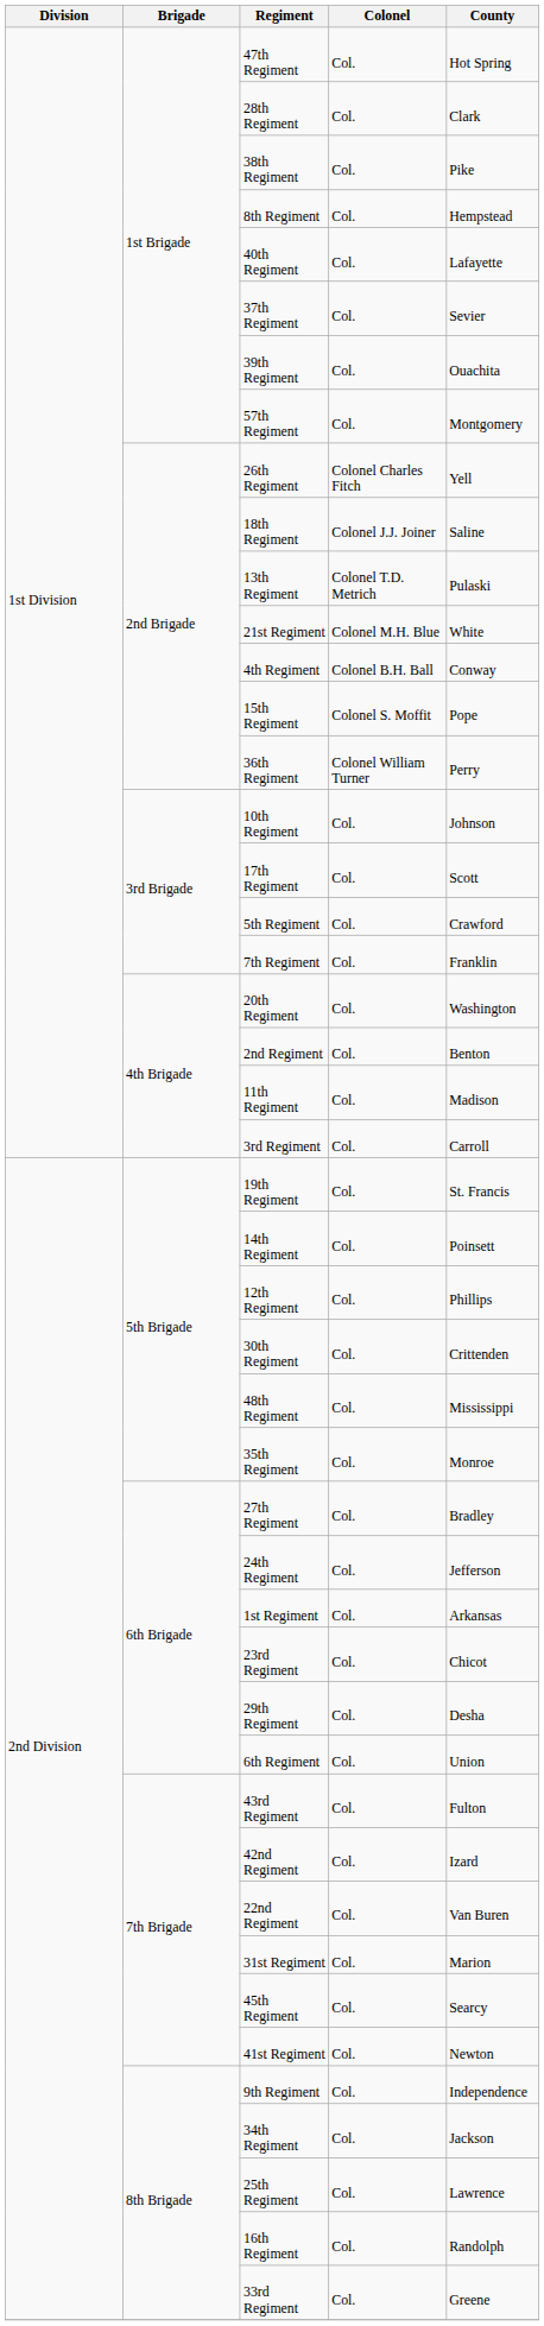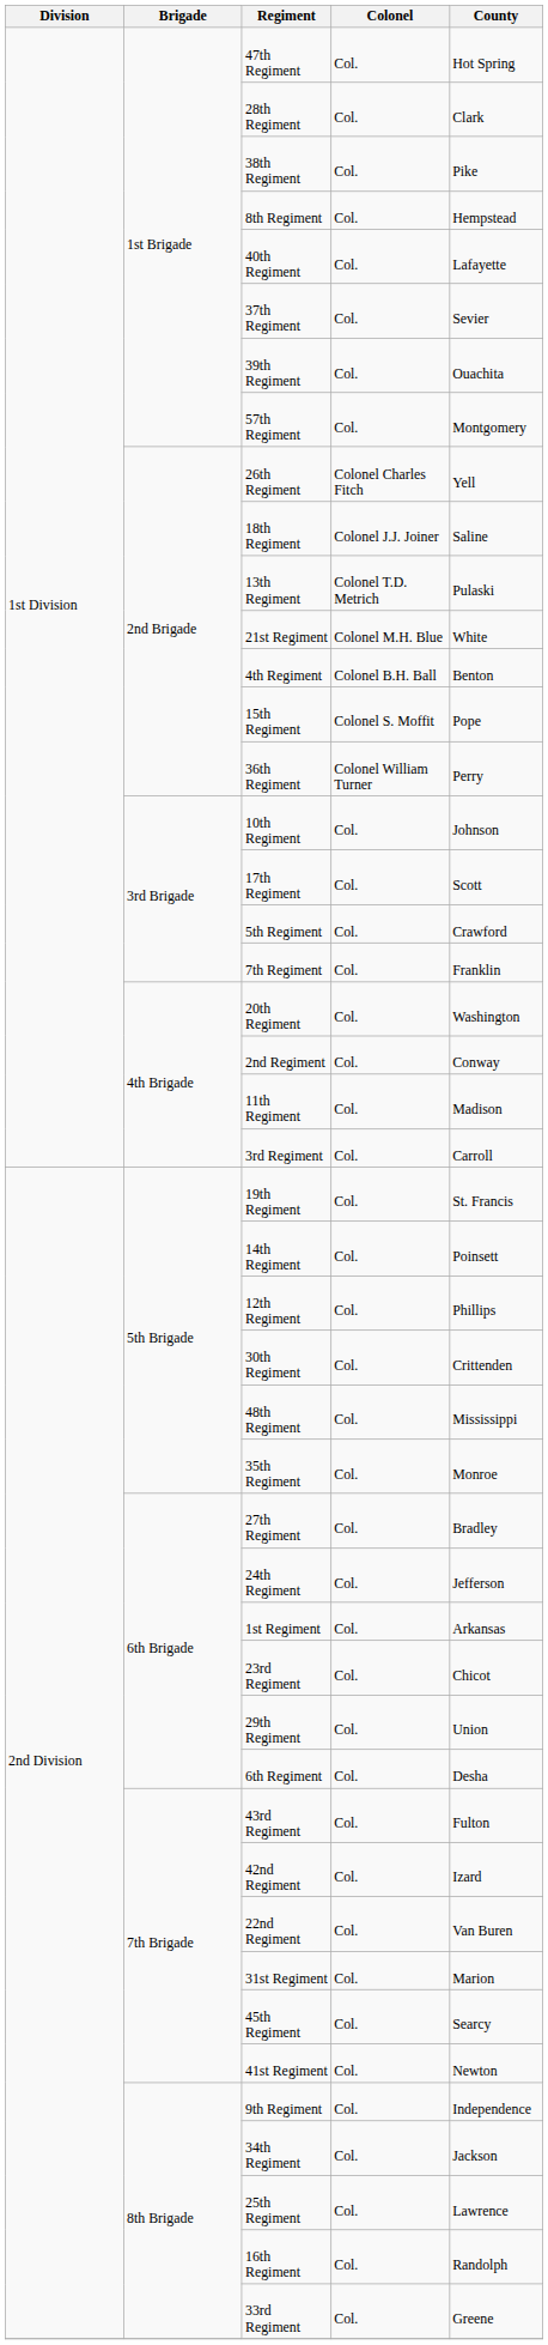4th Regiment | County: Conway -> Benton
2nd Regiment | County: Benton -> Conway
29th Regiment | County: Desha -> Union
6th Regiment | County: Union -> Desha
